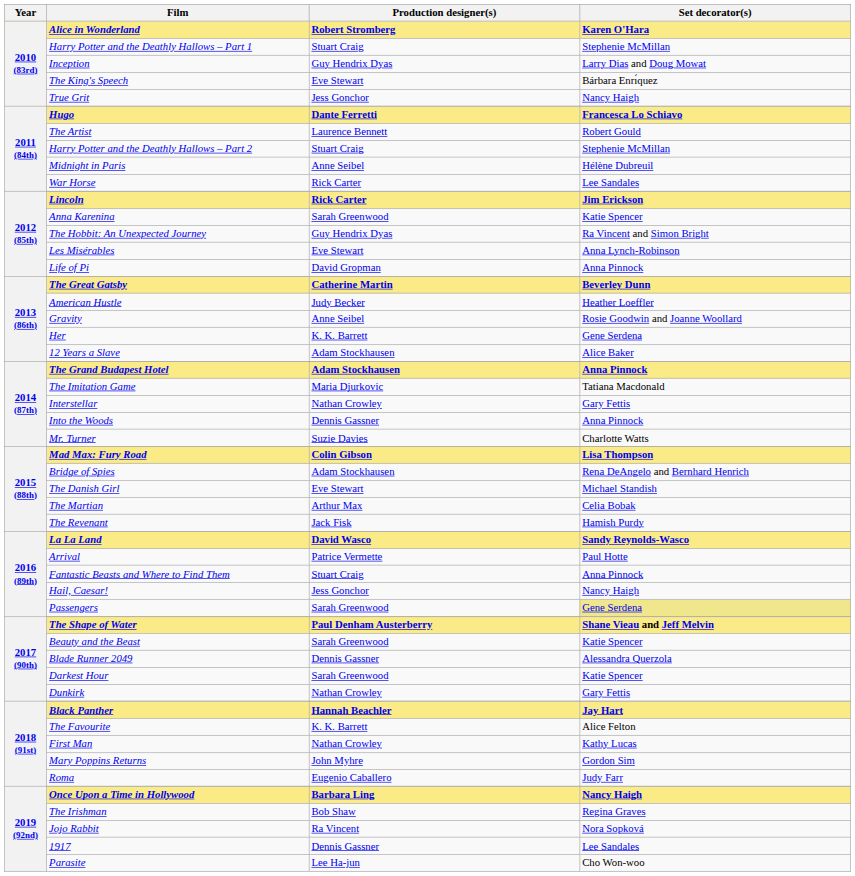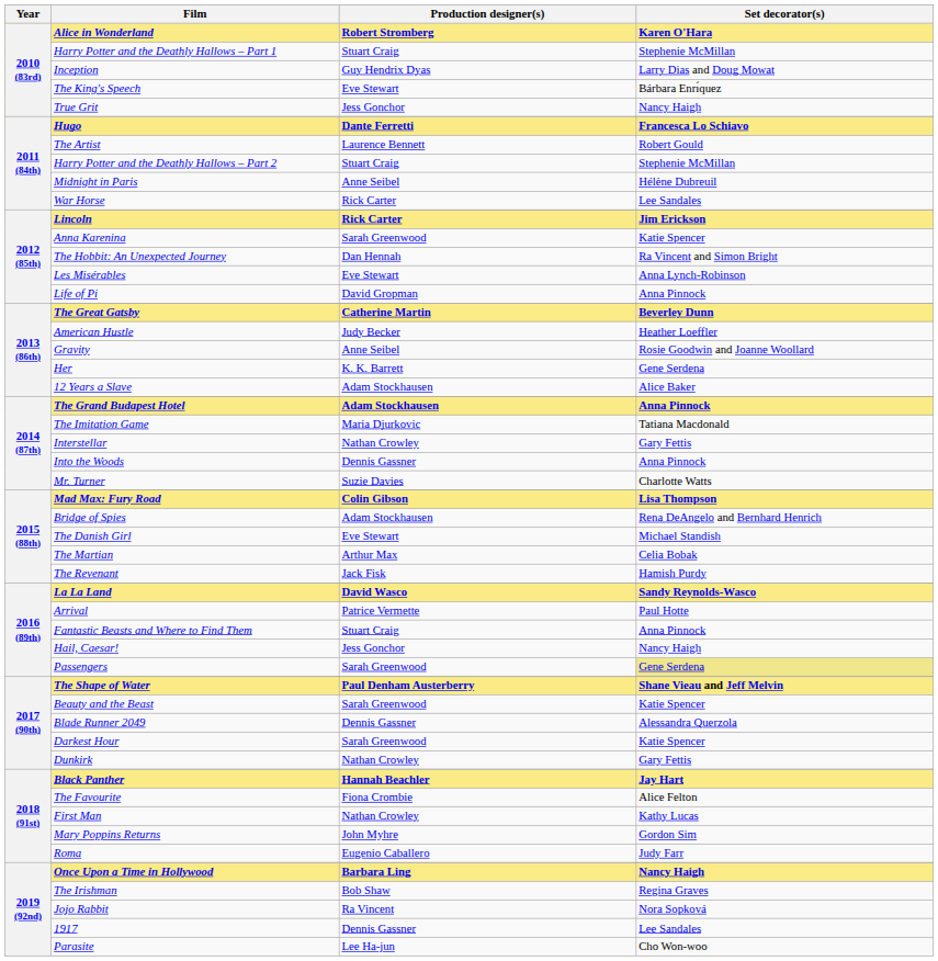The Hobbit: An Unexpected Journey | Production designer(s): Guy Hendrix Dyas -> Dan Hennah
The Favourite | Production designer(s): K. K. Barrett -> Fiona Crombie
